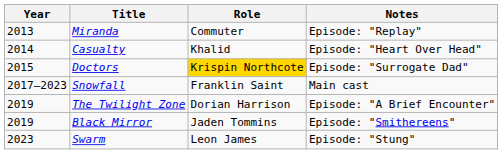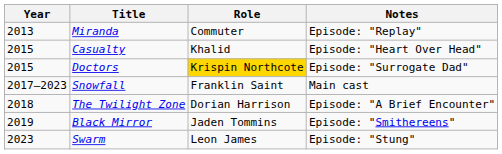Casualty | Year: 2014 -> 2015
The Twilight Zone | Year: 2019 -> 2018
